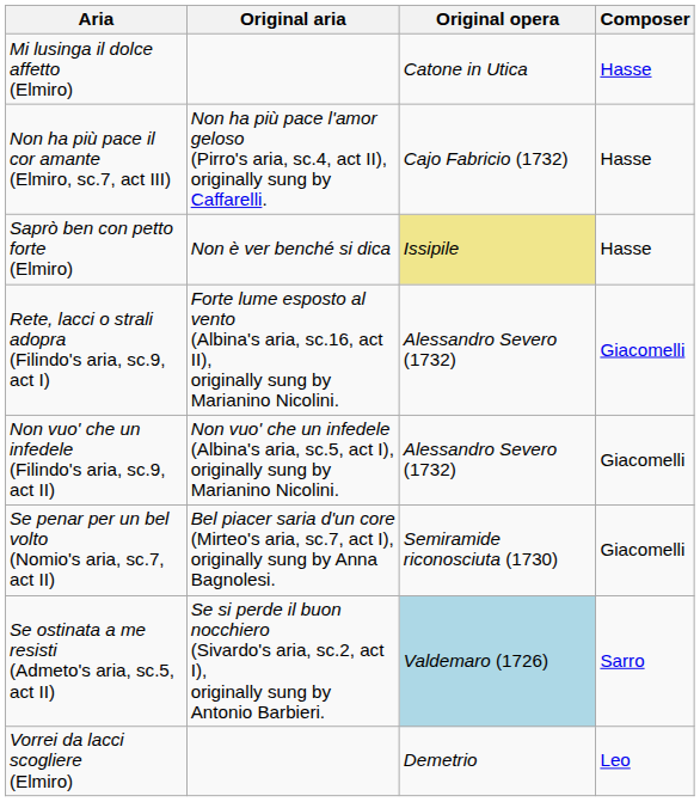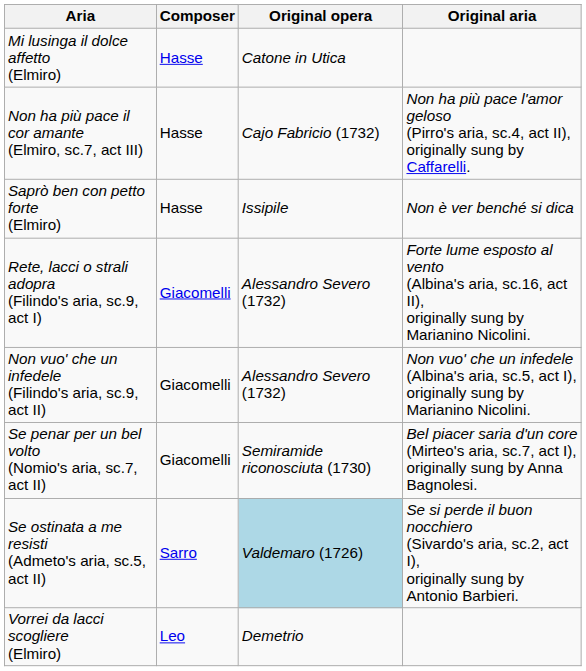columns swapped: Composer <-> Original aria
Saprò ben con petto forte (Elmiro) | Original opera: khaki background -> no background
